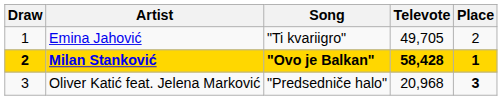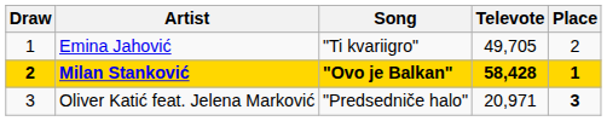Oliver Katić feat. Jelena Marković | Televote: 20,968 -> 20,971
